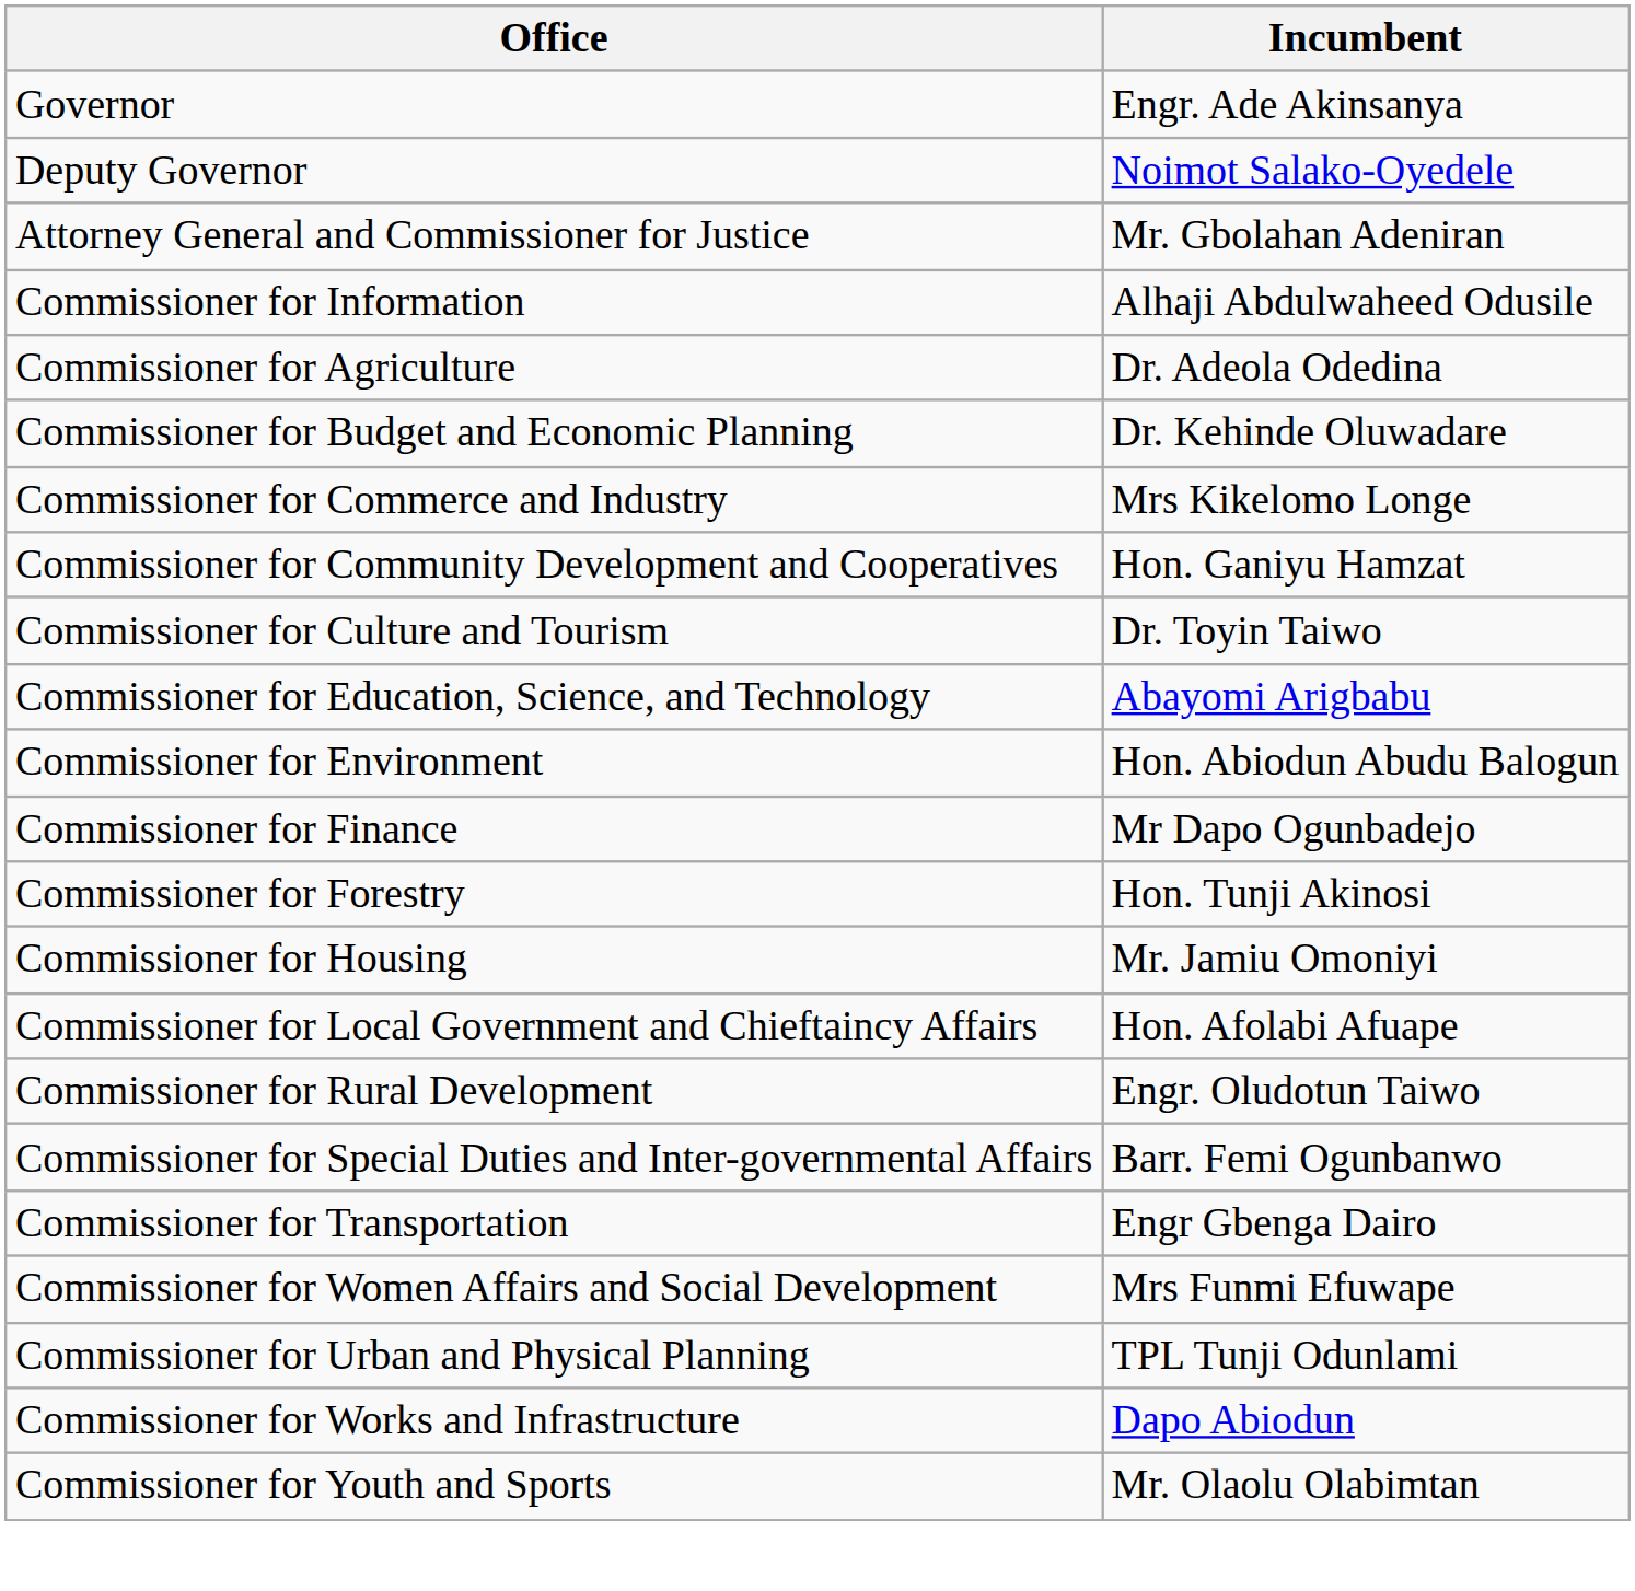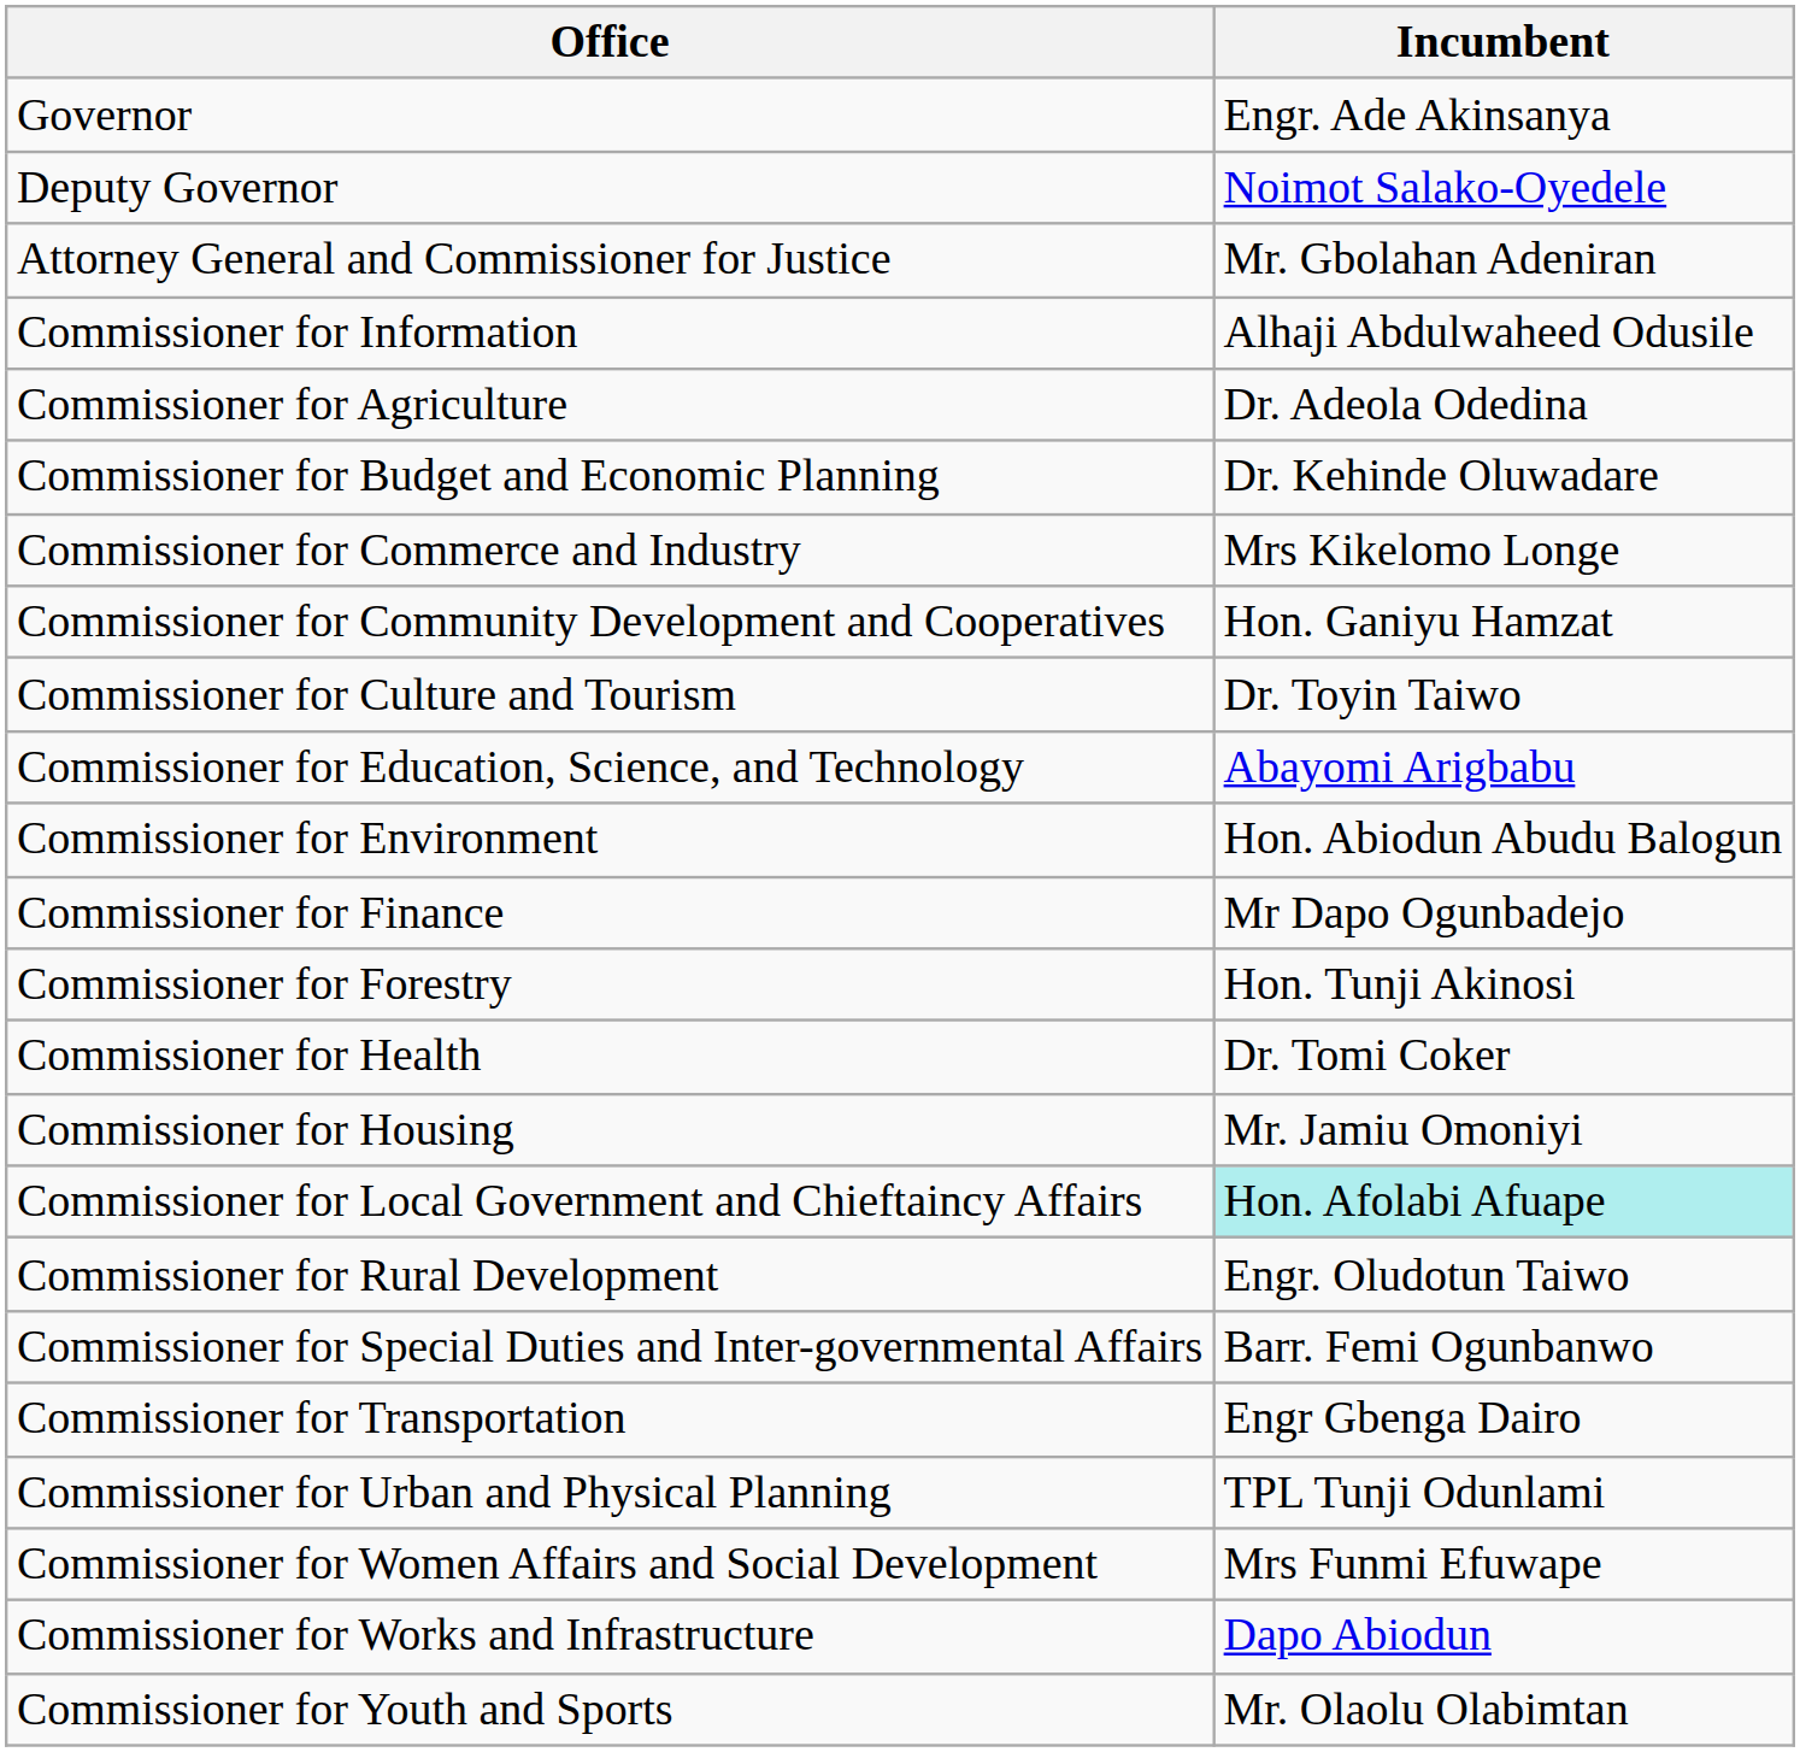+ row: Commissioner for Health | Dr. Tomi Coker
Commissioner for Local Government and Chieftaincy Affairs | Incumbent: no background -> paleturquoise background
rows swapped: Commissioner for Urban and Physical Planning <-> Commissioner for Women Affairs and Social Development
